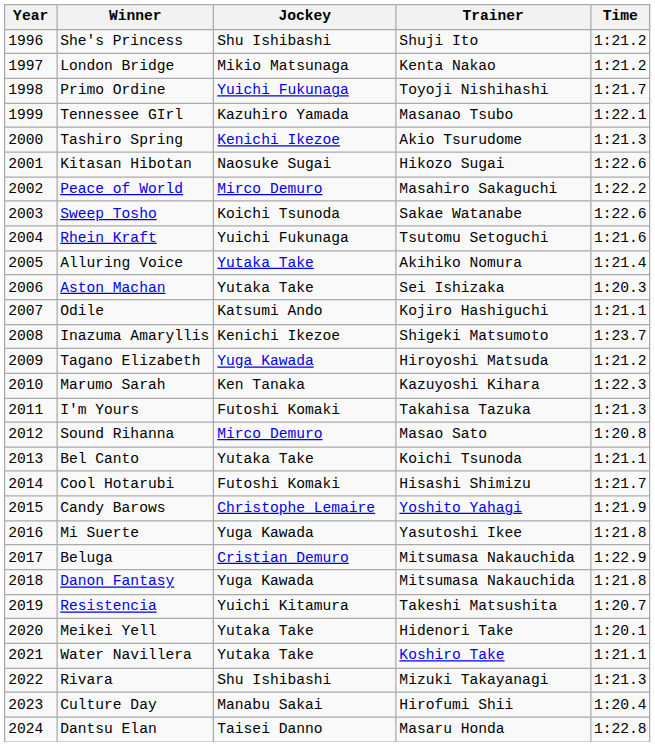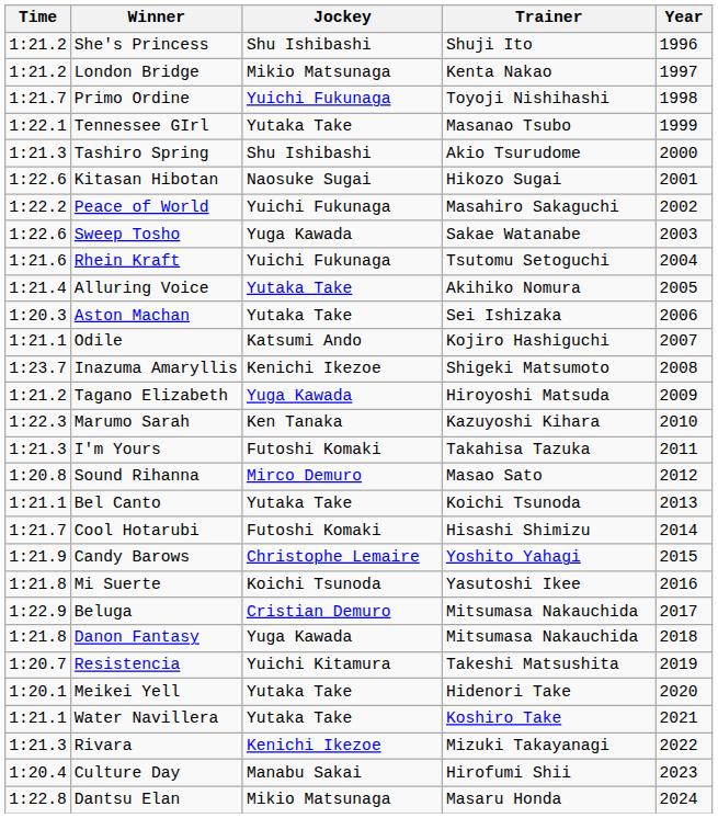columns swapped: Year <-> Time
Tennessee GIrl | Jockey: Kazuhiro Yamada -> Yutaka Take
Tashiro Spring | Jockey: Kenichi Ikezoe -> Shu Ishibashi
Peace of World | Jockey: Mirco Demuro -> Yuichi Fukunaga
Sweep Tosho | Jockey: Koichi Tsunoda -> Yuga Kawada
Mi Suerte | Jockey: Yuga Kawada -> Koichi Tsunoda
Rivara | Jockey: Shu Ishibashi -> Kenichi Ikezoe
Dantsu Elan | Jockey: Taisei Danno -> Mikio Matsunaga
